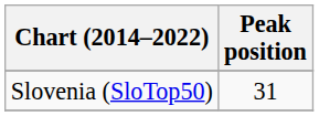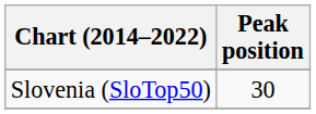Slovenia (SloTop50) | Peak position: 31 -> 30
